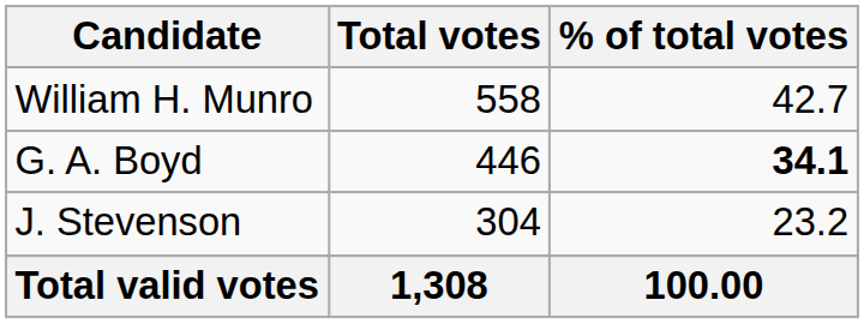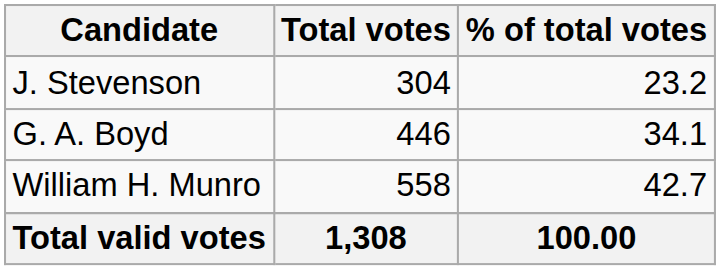rows swapped: William H. Munro <-> J. Stevenson
G. A. Boyd | % of total votes: bold -> normal
